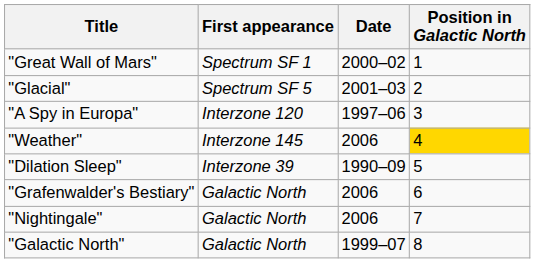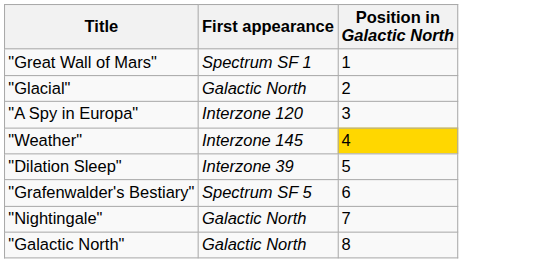- column: Date | 2000–02 | 2001–03 | 1997–06 | 2006 | 1990–09 | 2006 | 2006 | 1999–07
"Glacial" | First appearance: Spectrum SF 5 -> Galactic North
"Grafenwalder's Bestiary" | First appearance: Galactic North -> Spectrum SF 5
